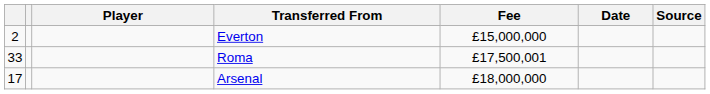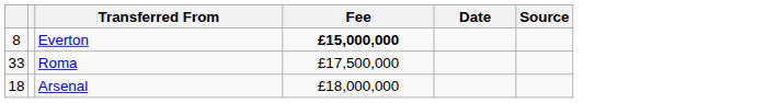- column: Player
Everton | column 1: 2 -> 8
Everton | Fee: normal -> bold
Roma | Fee: £17,500,001 -> £17,500,000
Arsenal | column 1: 17 -> 18
